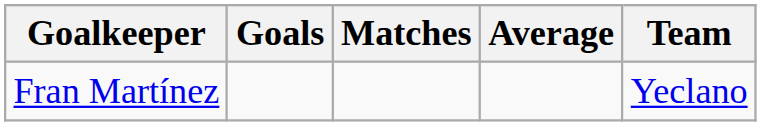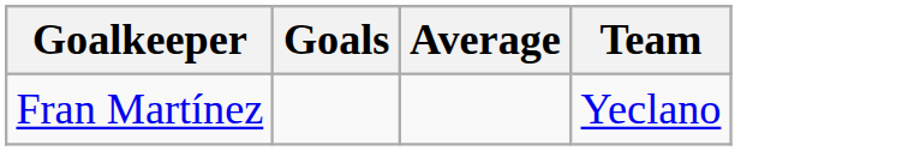- column: Matches
